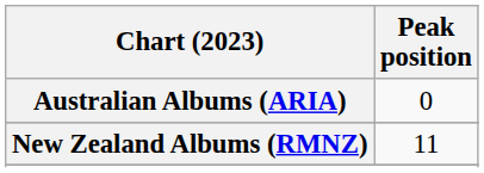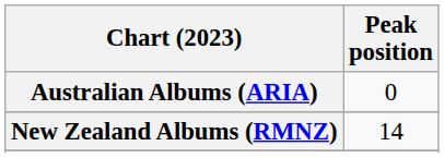New Zealand Albums (RMNZ) | Peak position: 11 -> 14
